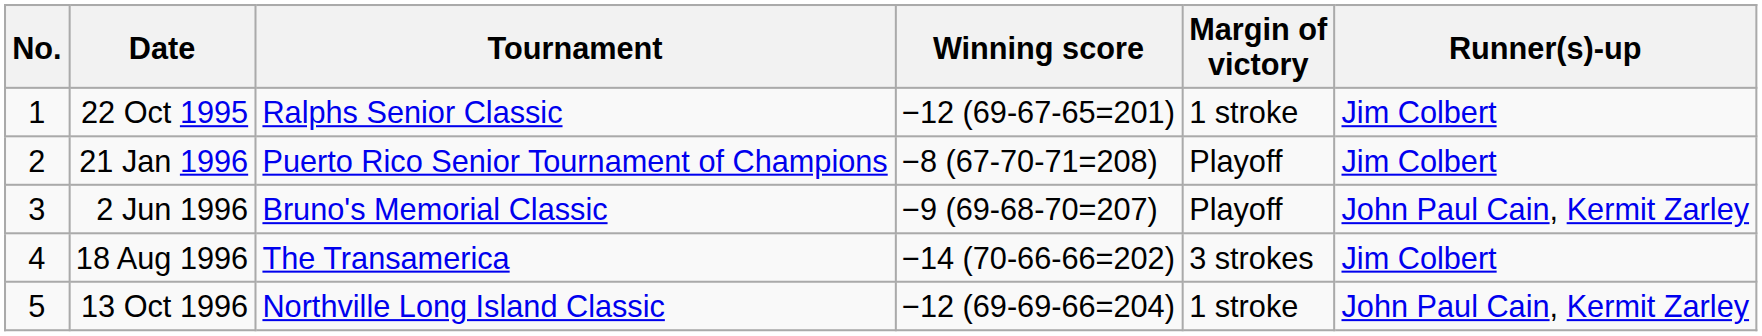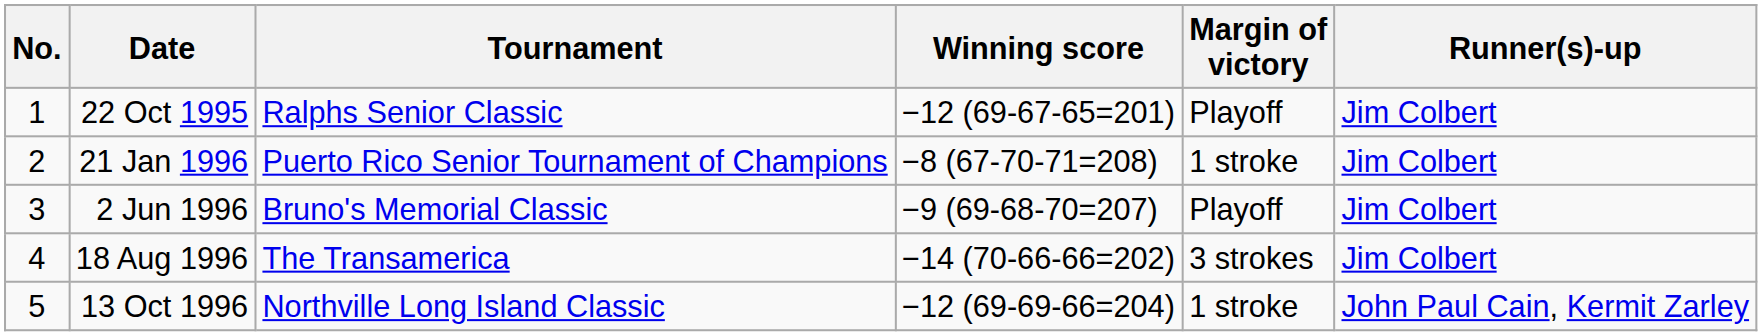22 Oct 1995 | Margin of victory: 1 stroke -> Playoff
21 Jan 1996 | Margin of victory: Playoff -> 1 stroke
2 Jun 1996 | Runner(s)-up: John Paul Cain, Kermit Zarley -> Jim Colbert
